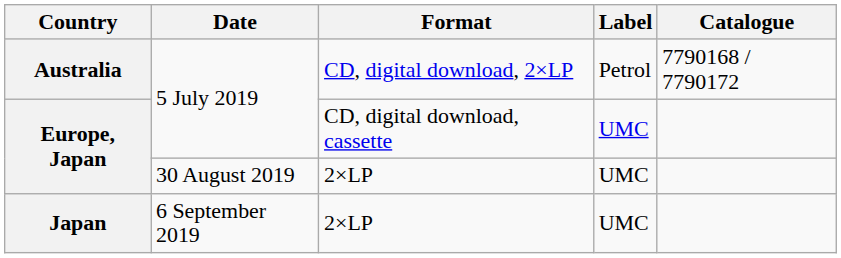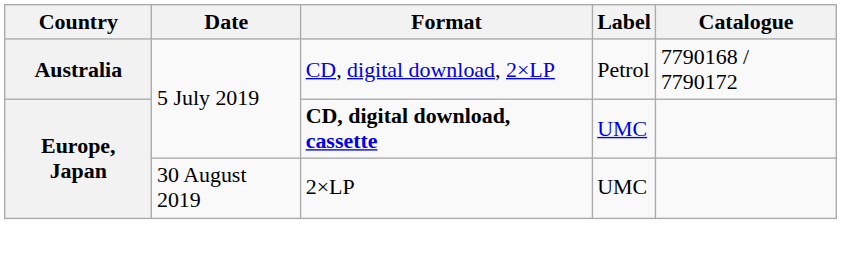Europe, Japan / 5 July 2019 | Format: normal -> bold
- row: Japan | 6 September 2019 | 2×LP | UMC
